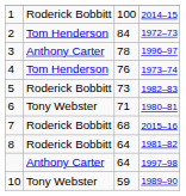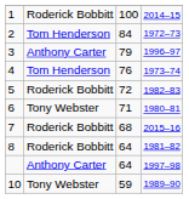3 | column 3: 78 -> 79
5 | column 3: 73 -> 72
